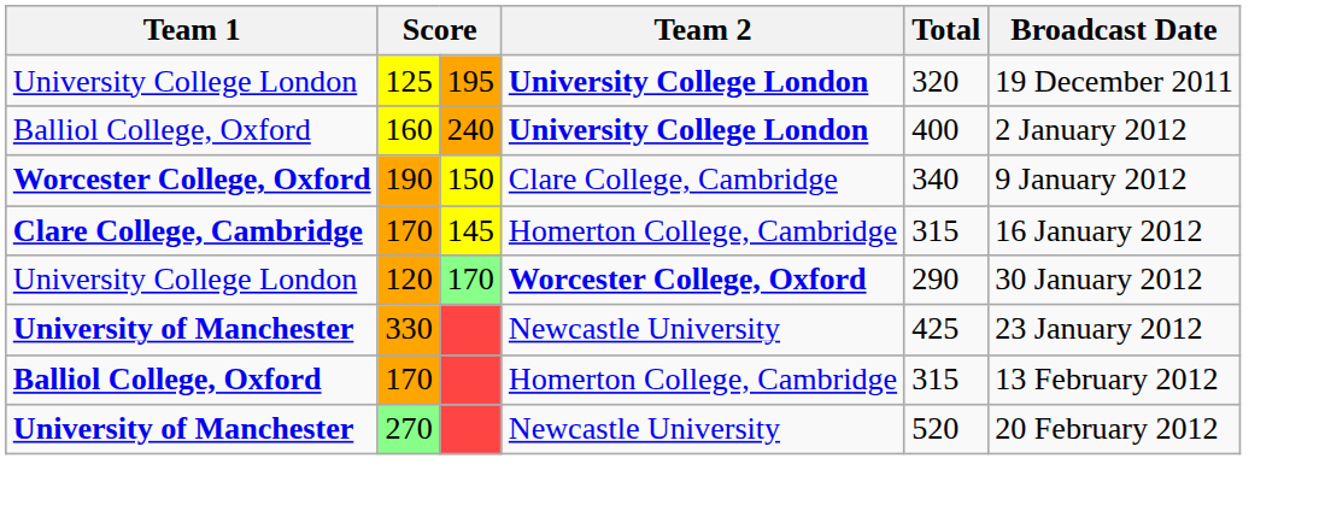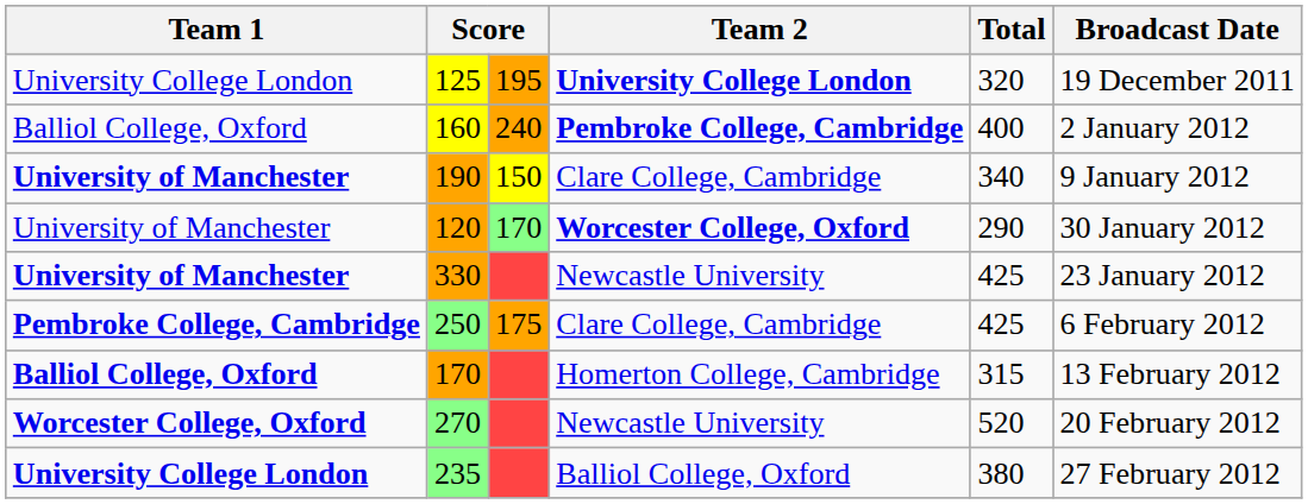160 | Team 2: University College London -> Pembroke College, Cambridge
190 | Team 1: Worcester College, Oxford -> University of Manchester
- row: Clare College, Cambridge | 170 | 145 | Homerton College, Cambridge | 315 | 16 January 2012
120 | Team 1: University College London -> University of Manchester
+ row: Pembroke College, Cambridge | 250 | 175 | Clare College, Cambridge | 425 | 6 February 2012
270 | Team 1: University of Manchester -> Worcester College, Oxford
+ row: University College London | 235 | Balliol College, Oxford | 380 | 27 February 2012
